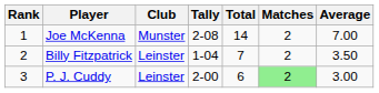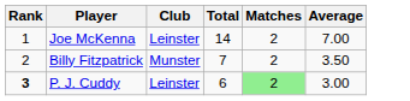- column: Tally | 2-08 | 1-04 | 2-00
Joe McKenna | Club: Munster -> Leinster
Billy Fitzpatrick | Club: Leinster -> Munster
P. J. Cuddy | Rank: normal -> bold
